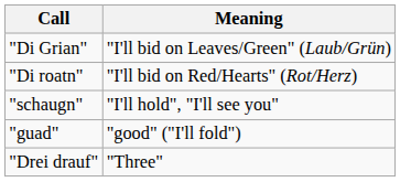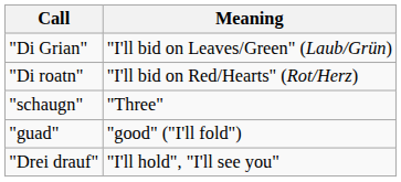"schaugn" | Meaning: "I'll hold", "I'll see you" -> "Three"
"Drei drauf" | Meaning: "Three" -> "I'll hold", "I'll see you"
